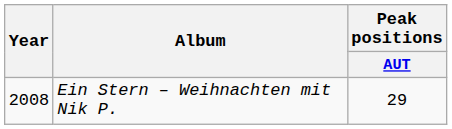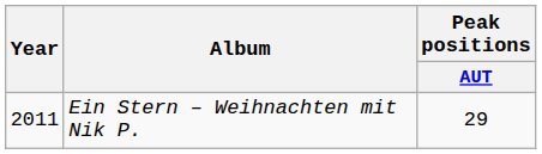Ein Stern – Weihnachten mit Nik P. | Year: 2008 -> 2011
